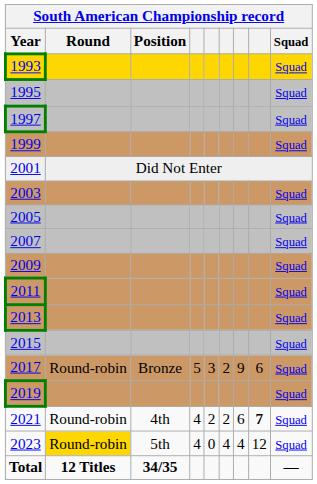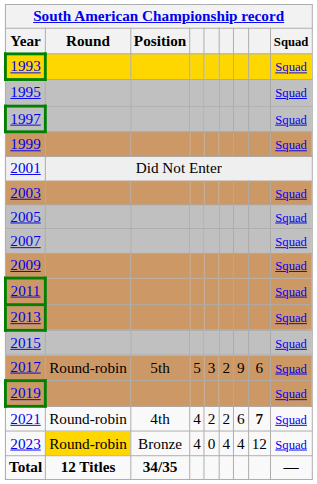2017 | Position: Bronze -> 5th
2023 | Position: 5th -> Bronze
